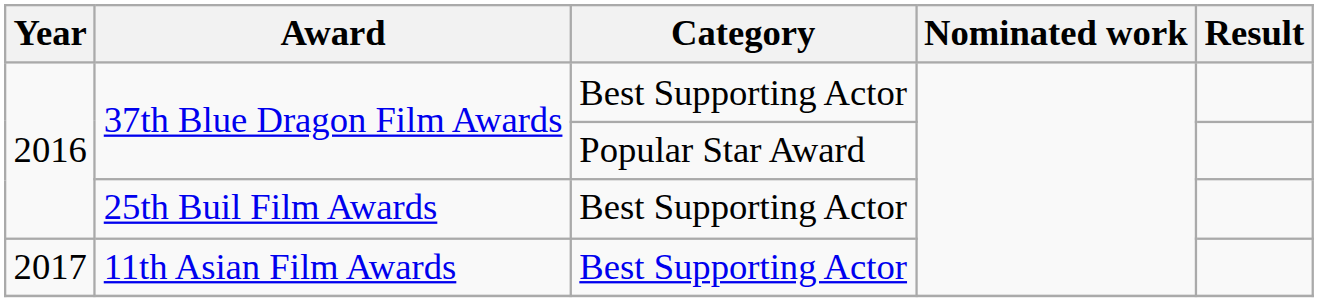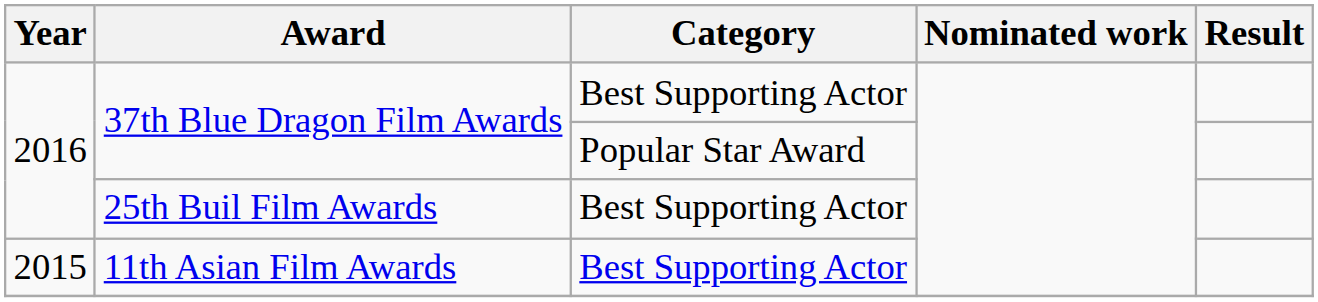11th Asian Film Awards | Year: 2017 -> 2015
